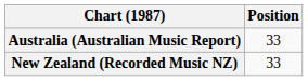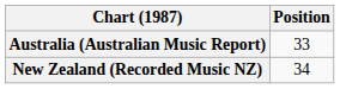New Zealand (Recorded Music NZ) | Position: 33 -> 34
